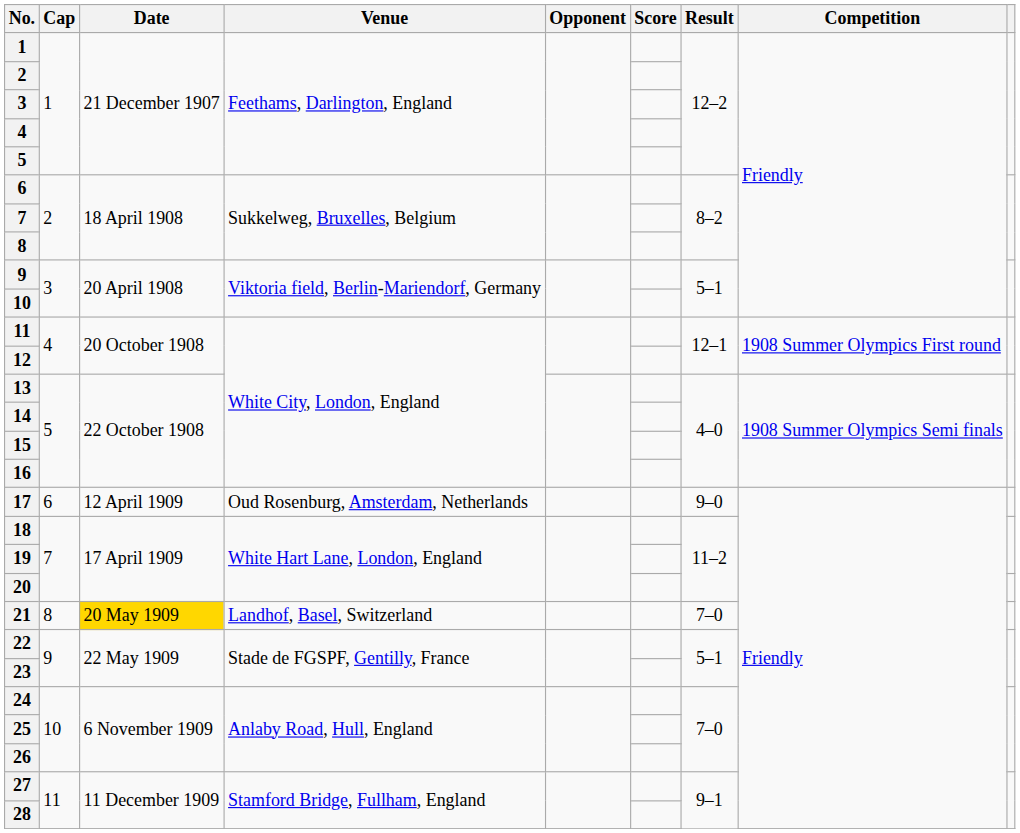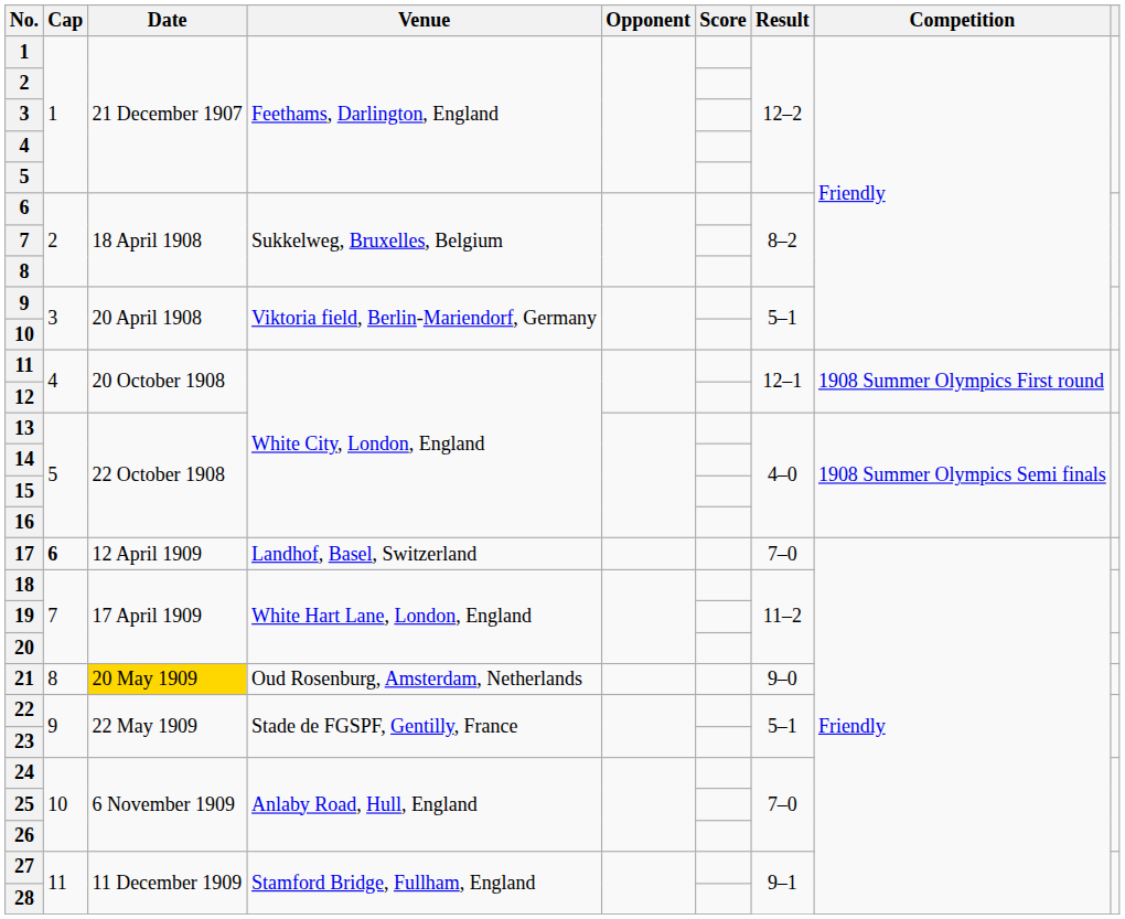17 | Cap: normal -> bold
17 | Venue: Oud Rosenburg, Amsterdam, Netherlands -> Landhof, Basel, Switzerland
17 | Result: 9–0 -> 7–0
21 | Venue: Landhof, Basel, Switzerland -> Oud Rosenburg, Amsterdam, Netherlands
21 | Result: 7–0 -> 9–0
